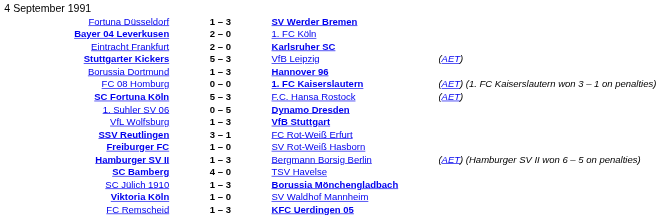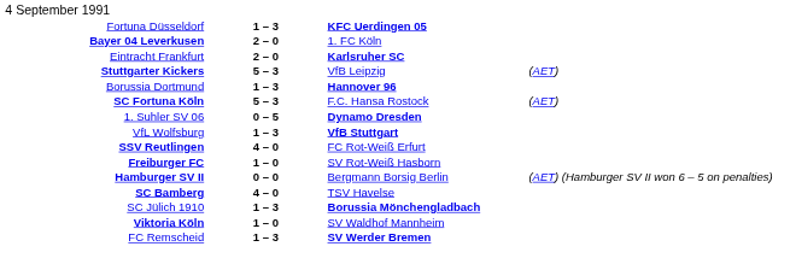Fortuna Düsseldorf | column 3: SV Werder Bremen -> KFC Uerdingen 05
- row: FC 08 Homburg | 0 – 0 | 1. FC Kaiserslautern | (AET) (1. FC Kaiserslautern won 3 – 1 on penalties)
SSV Reutlingen | column 2: 3 – 1 -> 4 – 0
Hamburger SV II | column 2: 1 – 3 -> 0 – 0
FC Remscheid | column 3: KFC Uerdingen 05 -> SV Werder Bremen
